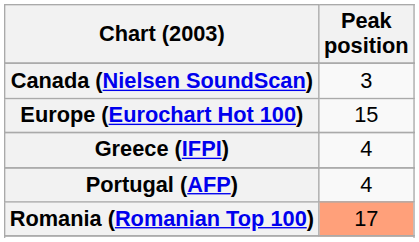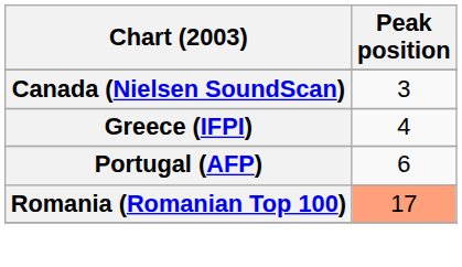- row: Europe (Eurochart Hot 100) | 15
Portugal (AFP) | Peak position: 4 -> 6
